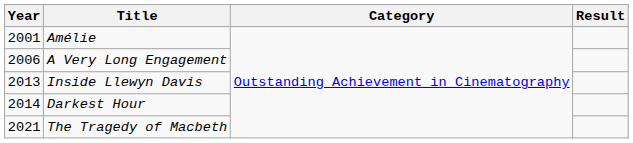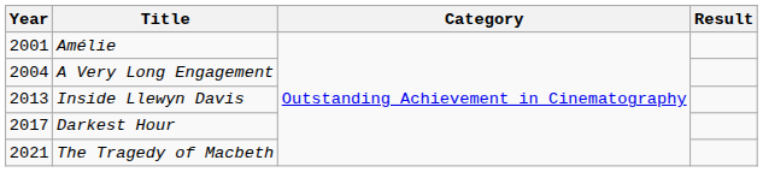A Very Long Engagement | Year: 2006 -> 2004
Darkest Hour | Year: 2014 -> 2017
